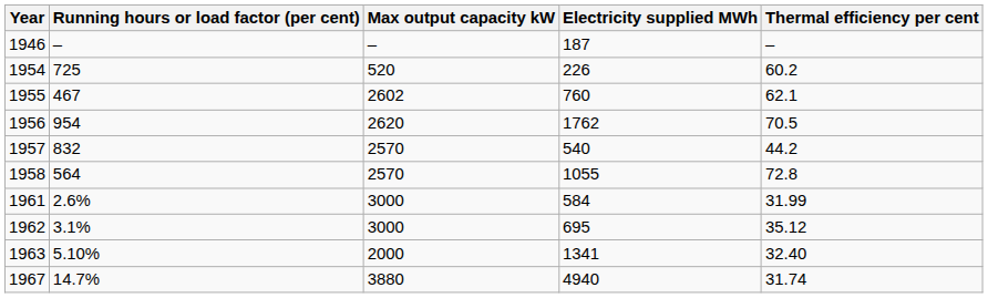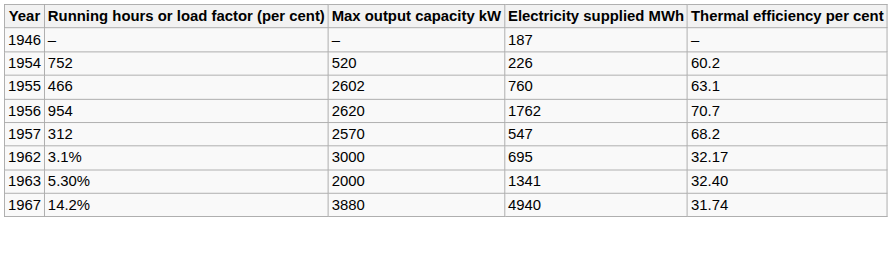1954 | Running hours or load factor (per cent): 725 -> 752
1955 | Running hours or load factor (per cent): 467 -> 466
1955 | Thermal efficiency per cent: 62.1 -> 63.1
1956 | Thermal efficiency per cent: 70.5 -> 70.7
1957 | Running hours or load factor (per cent): 832 -> 312
1957 | Electricity supplied MWh: 540 -> 547
1957 | Thermal efficiency per cent: 44.2 -> 68.2
- row: 1958 | 564 | 2570 | 1055 | 72.8
- row: 1961 | 2.6% | 3000 | 584 | 31.99
1962 | Thermal efficiency per cent: 35.12 -> 32.17
1963 | Running hours or load factor (per cent): 5.10% -> 5.30%
1967 | Running hours or load factor (per cent): 14.7% -> 14.2%
